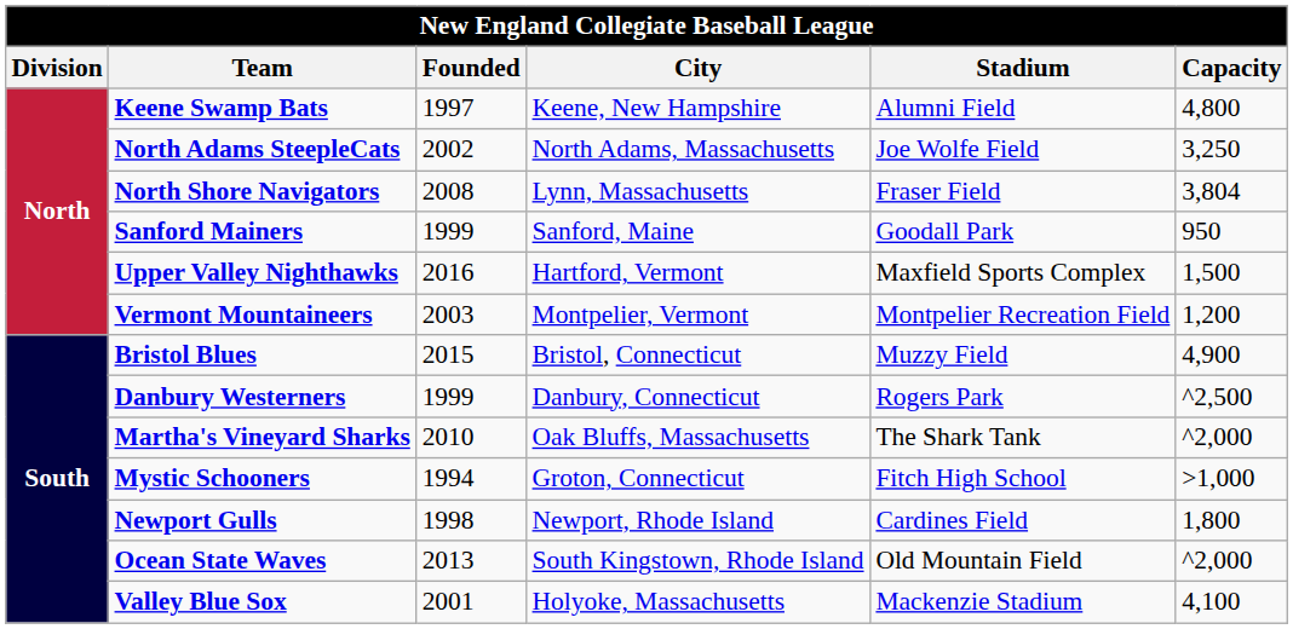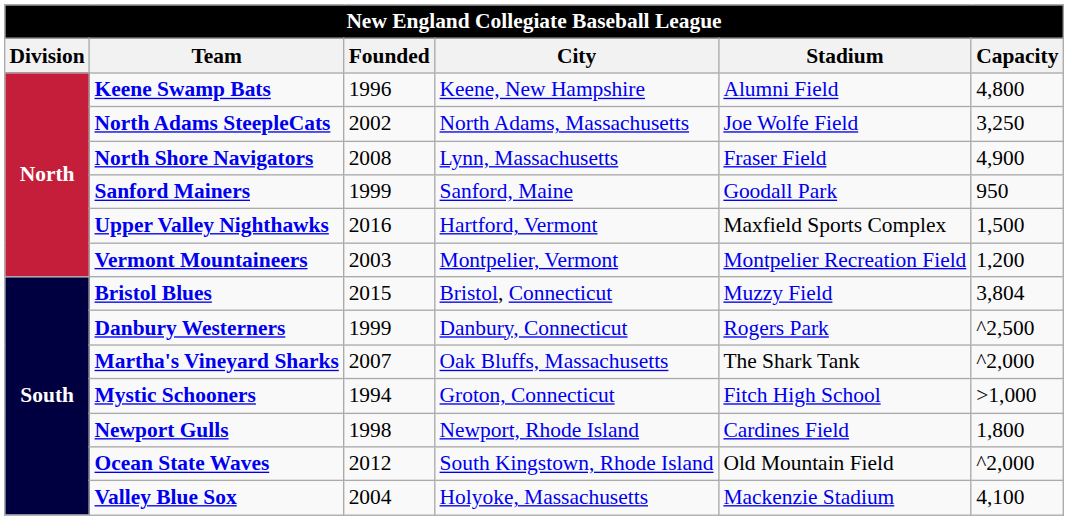Keene Swamp Bats | Founded: 1997 -> 1996
North Shore Navigators | Capacity: 3,804 -> 4,900
Bristol Blues | Capacity: 4,900 -> 3,804
Martha's Vineyard Sharks | Founded: 2010 -> 2007
Ocean State Waves | Founded: 2013 -> 2012
Valley Blue Sox | Founded: 2001 -> 2004
